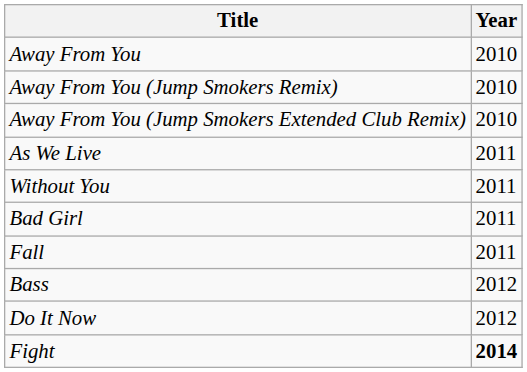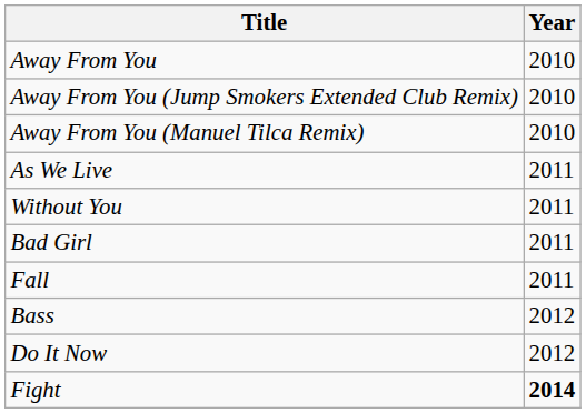- row: Away From You (Jump Smokers Remix) | 2010
+ row: Away From You (Manuel Tilca Remix) | 2010
